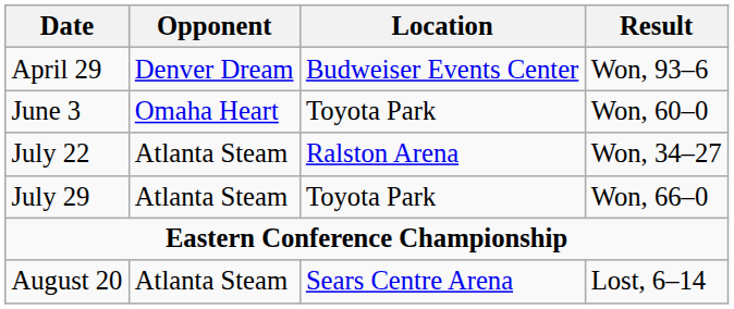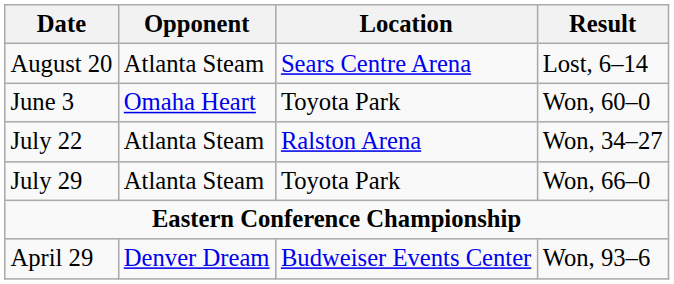rows swapped: April 29 <-> August 20
